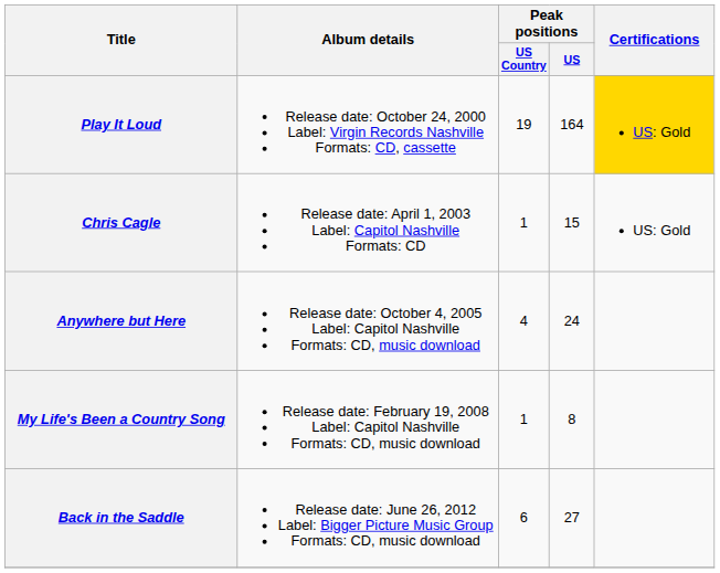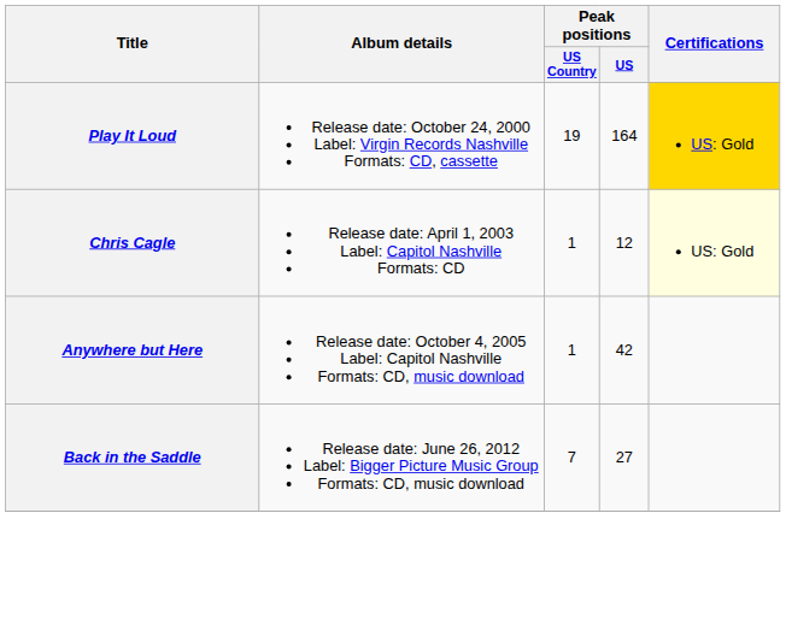Chris Cagle | Peak positions / US: 15 -> 12
Chris Cagle | Certifications: no background -> lightyellow background
Anywhere but Here | Peak positions / US Country: 4 -> 1
Anywhere but Here | Peak positions / US: 24 -> 42
- row: My Life's Been a Country Song | Release date: February 19, 2008 Label: Capitol Nashville Formats: CD, music download | 1 | 8
Back in the Saddle | Peak positions / US Country: 6 -> 7
